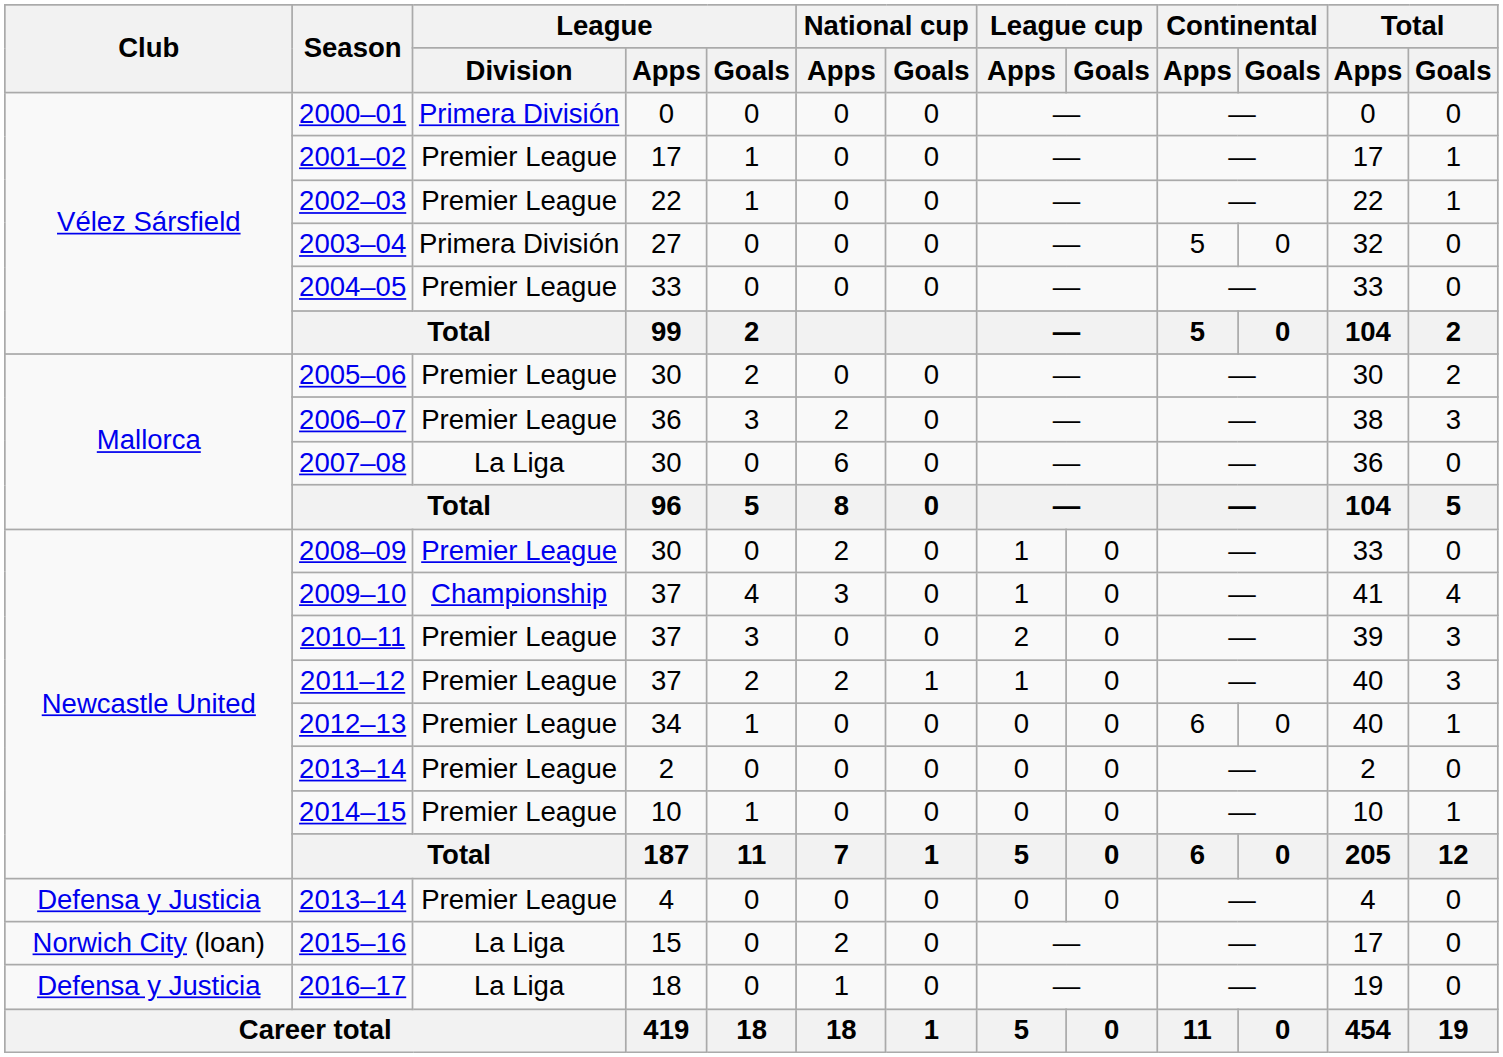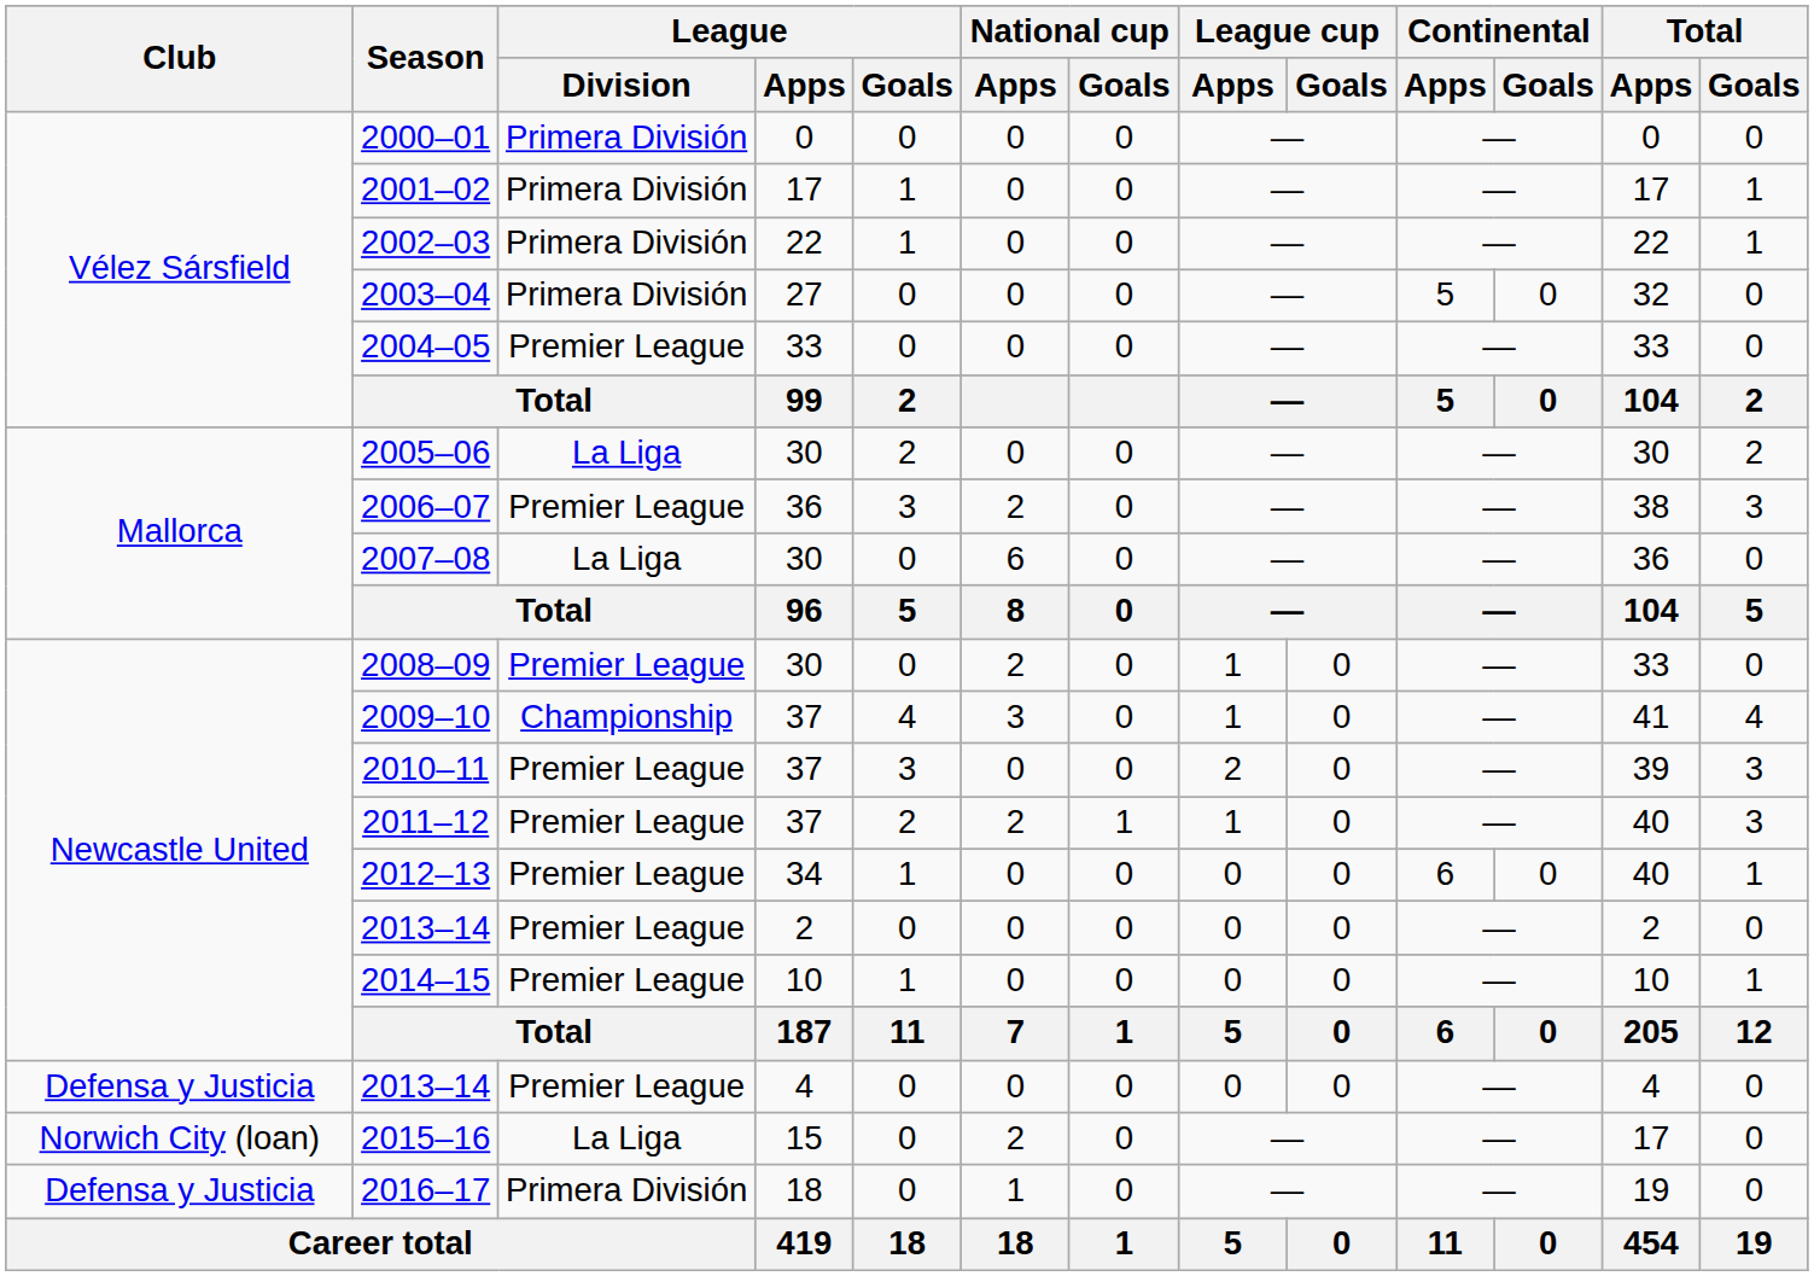2001–02 | League / Division: Premier League -> Primera División
2002–03 | League / Division: Premier League -> Primera División
2005–06 | League / Division: Premier League -> La Liga
2016–17 | League / Division: La Liga -> Primera División
